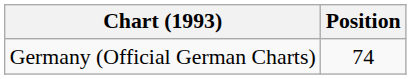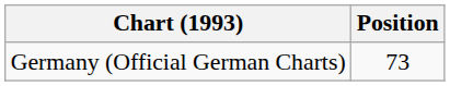Germany (Official German Charts) | Position: 74 -> 73
